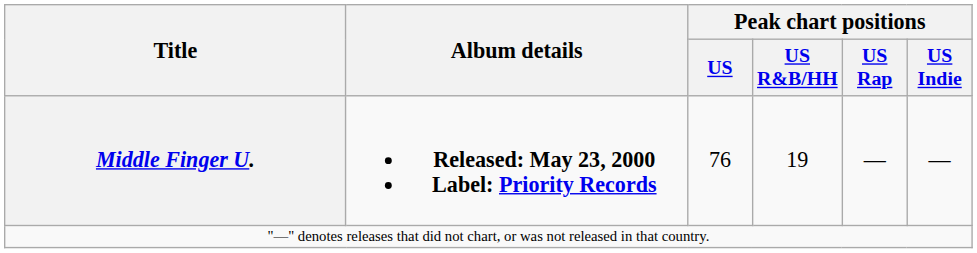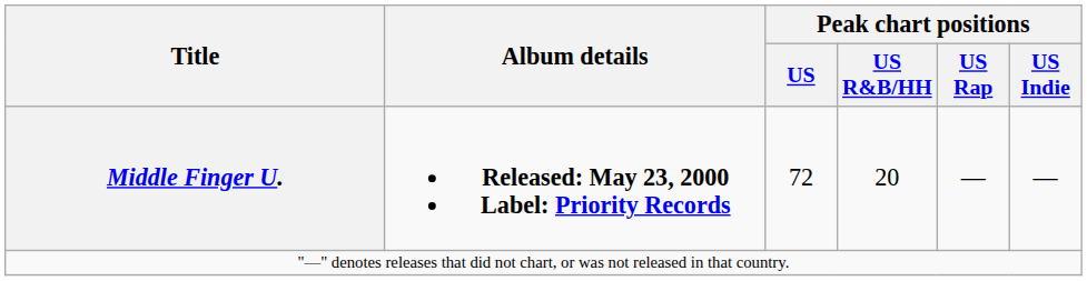Middle Finger U. | Peak chart positions / US: 76 -> 72
Middle Finger U. | Peak chart positions / US R&B/HH: 19 -> 20
